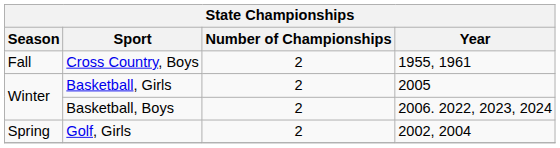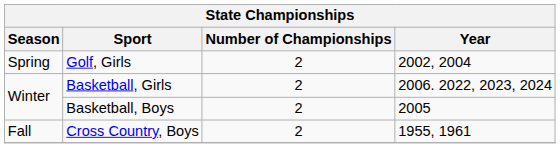rows swapped: Cross Country, Boys <-> Golf, Girls
Basketball, Girls | Year: 2005 -> 2006. 2022, 2023, 2024
Basketball, Boys | Year: 2006. 2022, 2023, 2024 -> 2005
